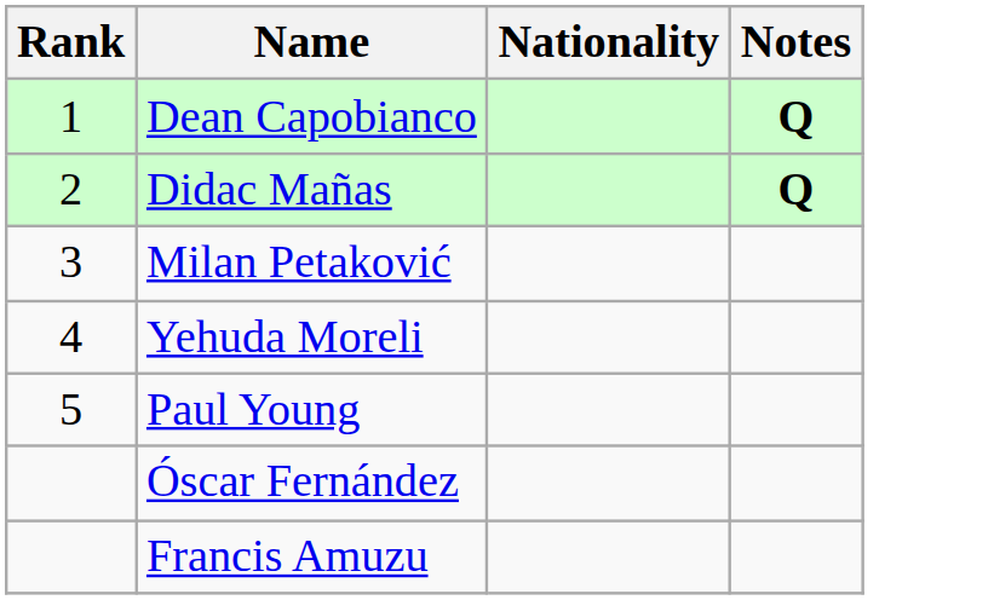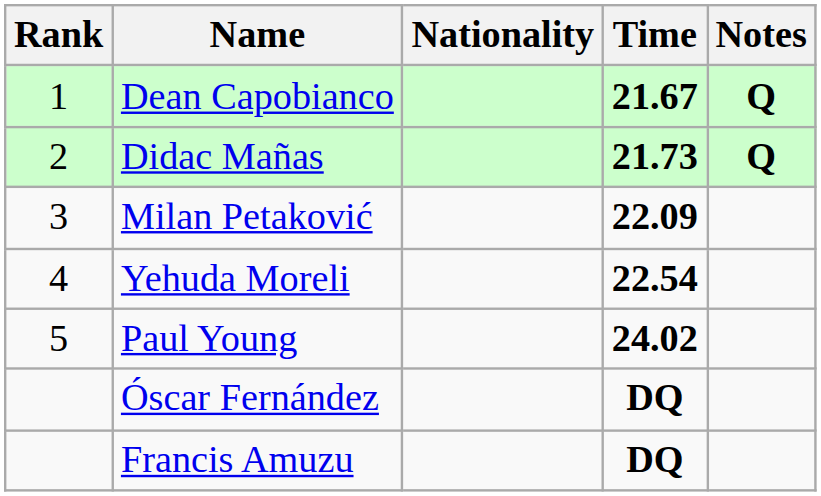+ column: Time | 21.67 | 21.73 | 22.09 | 22.54 | 24.02 | DQ | DQ
